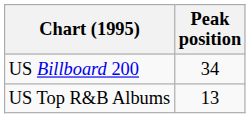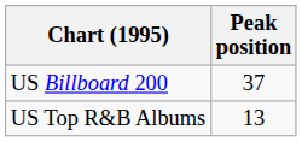US Billboard 200 | Peak position: 34 -> 37
